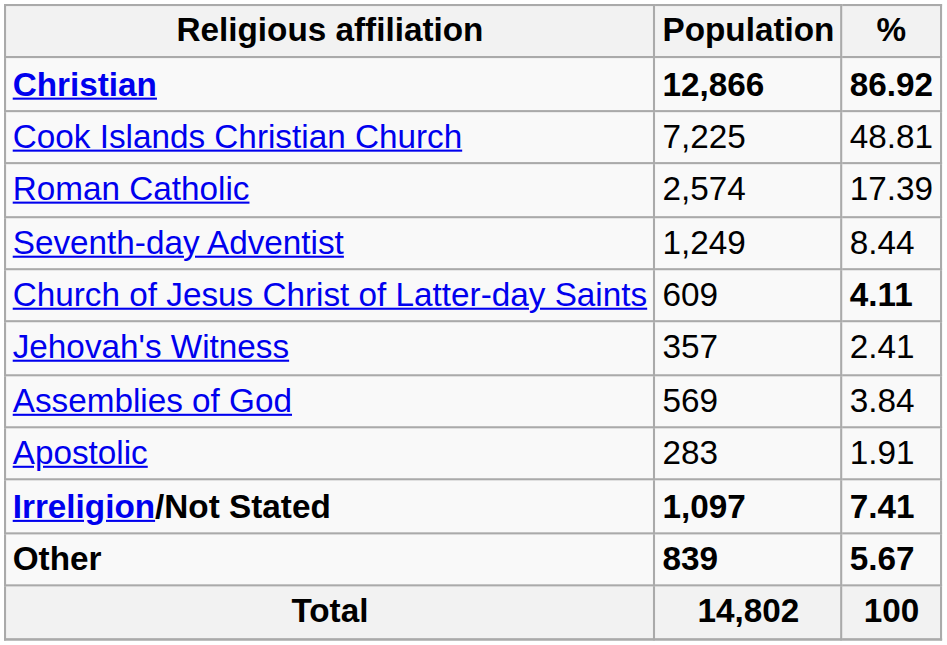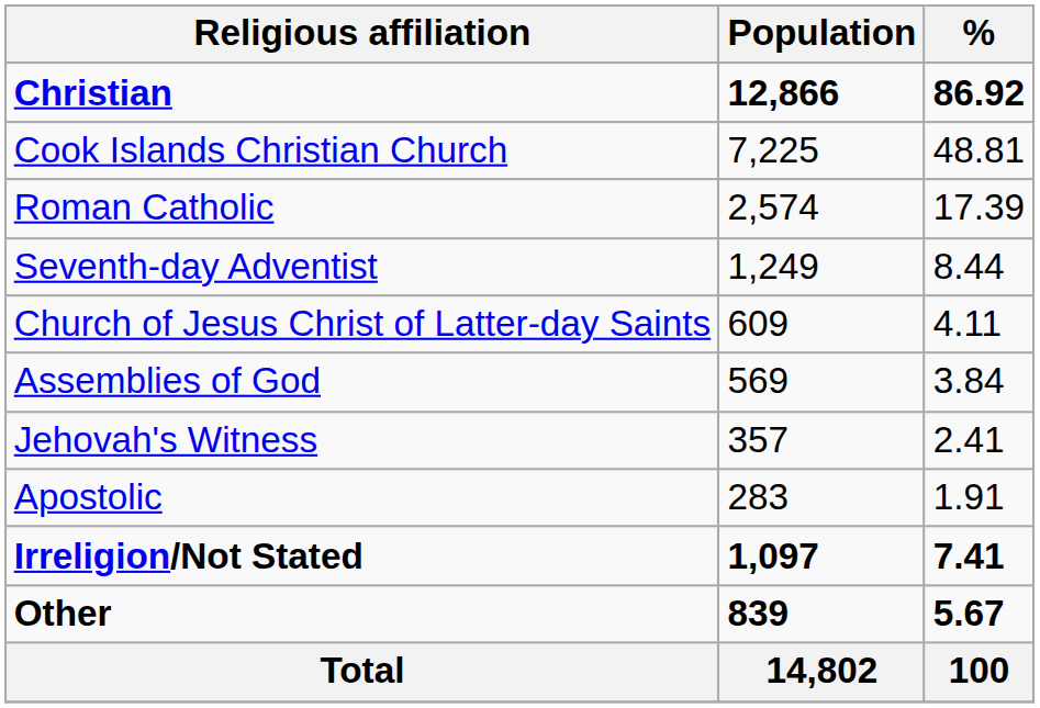Church of Jesus Christ of Latter-day Saints | %: bold -> normal
rows swapped: Assemblies of God <-> Jehovah's Witness
